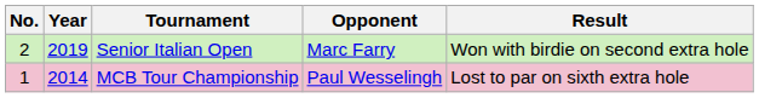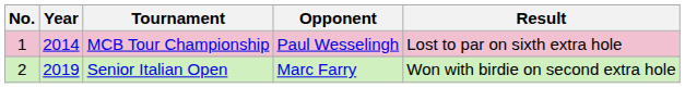rows swapped: MCB Tour Championship <-> Senior Italian Open
